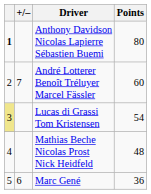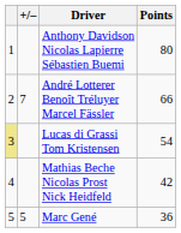Anthony Davidson Nicolas Lapierre Sébastien Buemi | column 1: bold -> normal
André Lotterer Benoît Tréluyer Marcel Fässler | Points: 60 -> 66
Mathias Beche Nicolas Prost Nick Heidfeld | Points: 48 -> 42
Marc Gené | +/–: 6 -> 5
